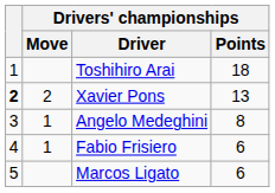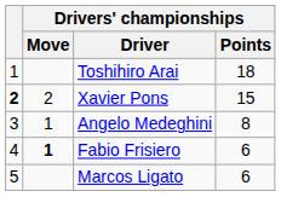Xavier Pons | Drivers' championships / Points: 13 -> 15
Fabio Frisiero | Drivers' championships / Move: normal -> bold
